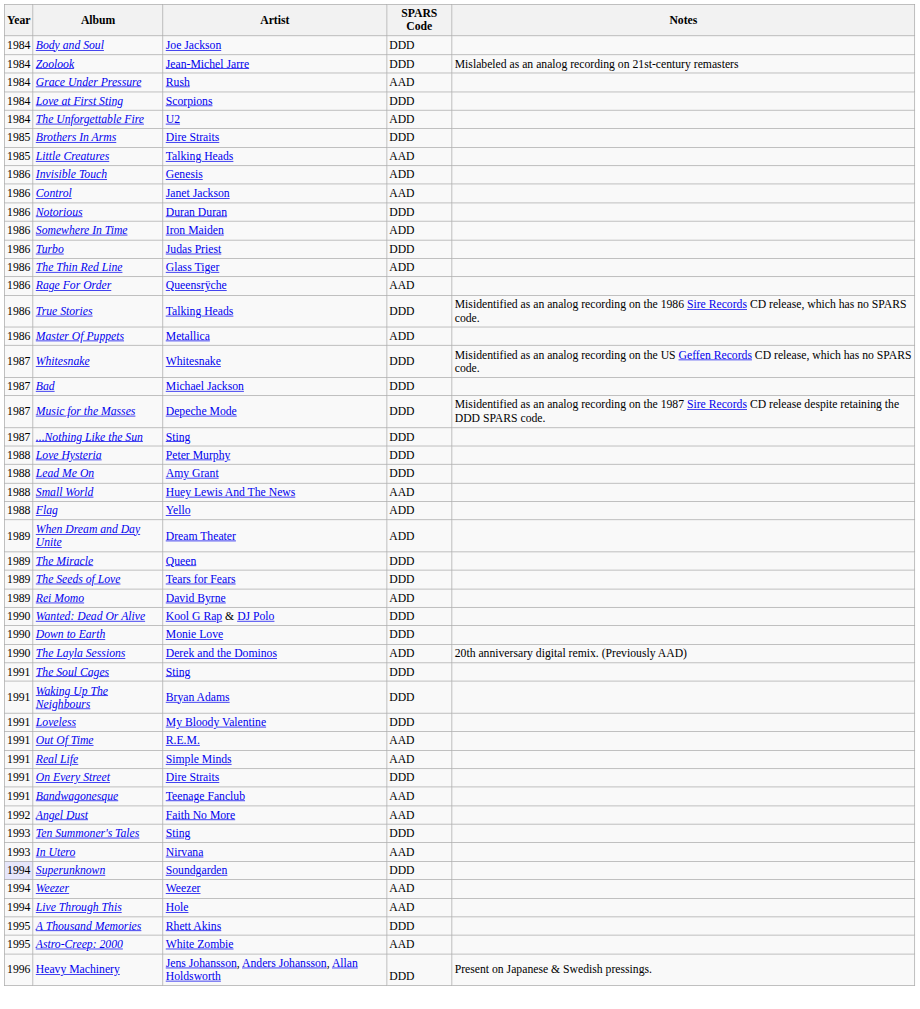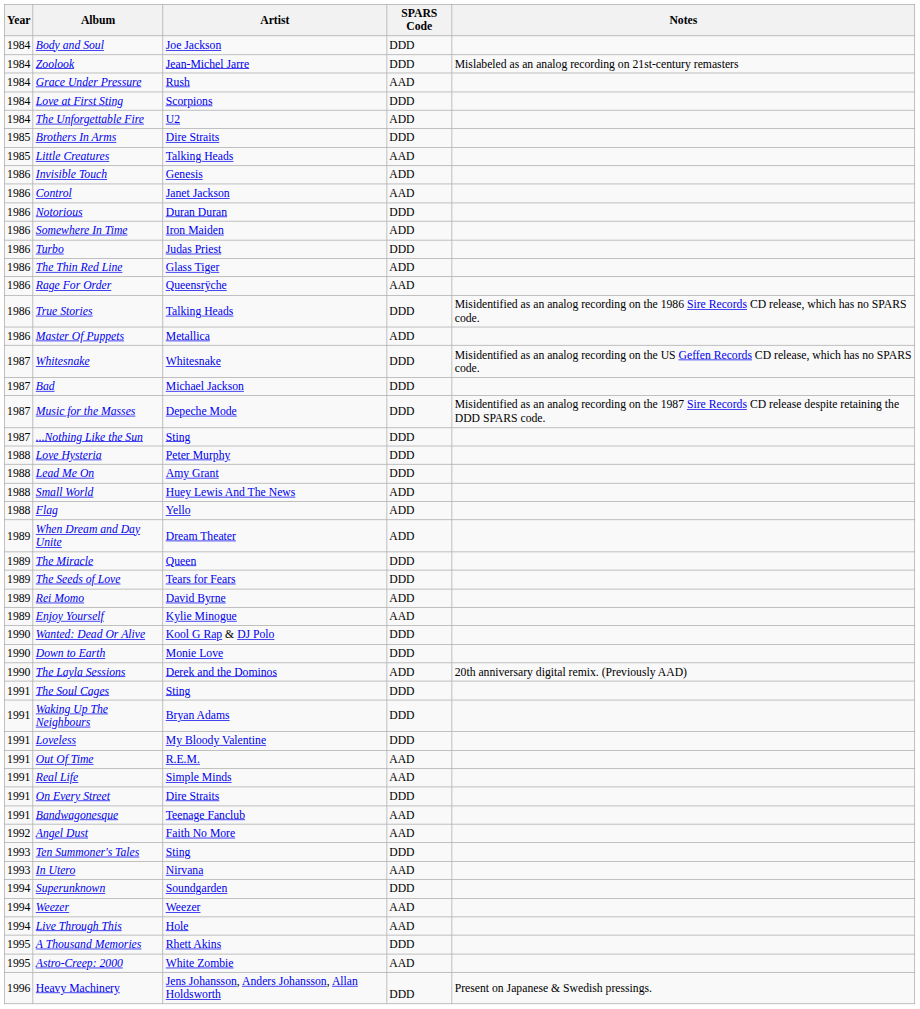Small World | SPARS Code: AAD -> ADD
+ row: 1989 | Enjoy Yourself | Kylie Minogue | AAD
Superunknown | Year: lavender background -> no background
